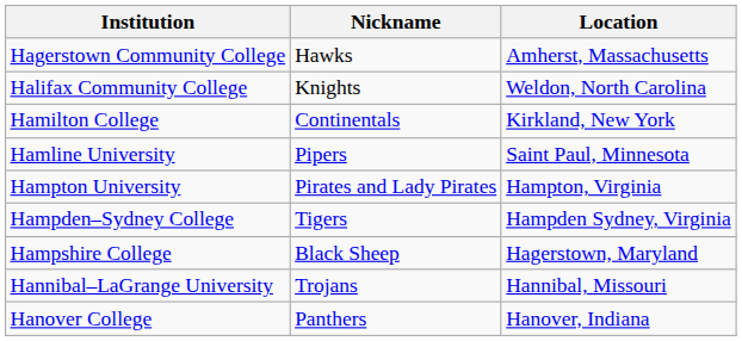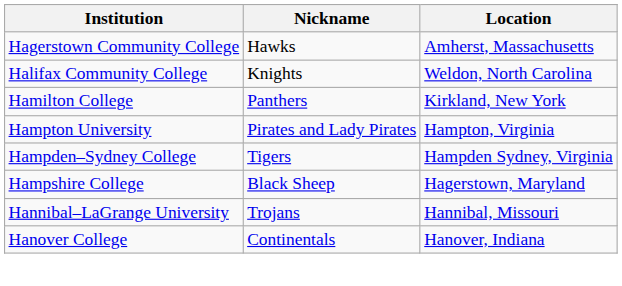Hamilton College | Nickname: Continentals -> Panthers
- row: Hamline University | Pipers | Saint Paul, Minnesota
Hanover College | Nickname: Panthers -> Continentals
